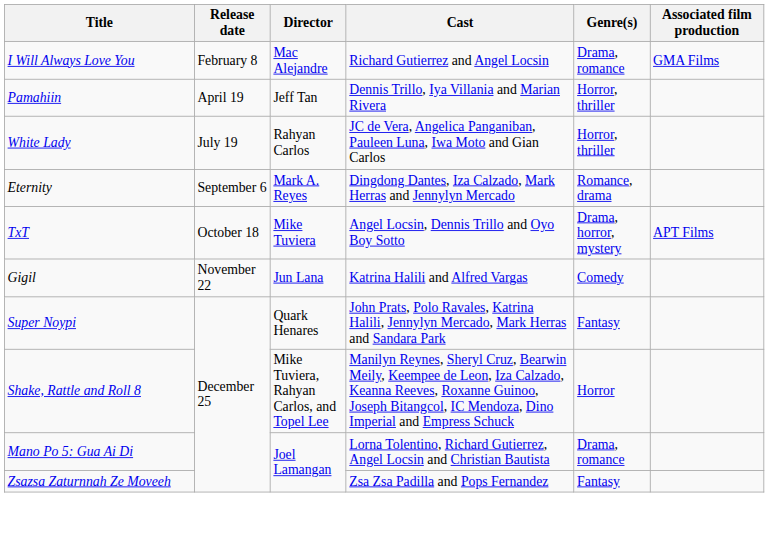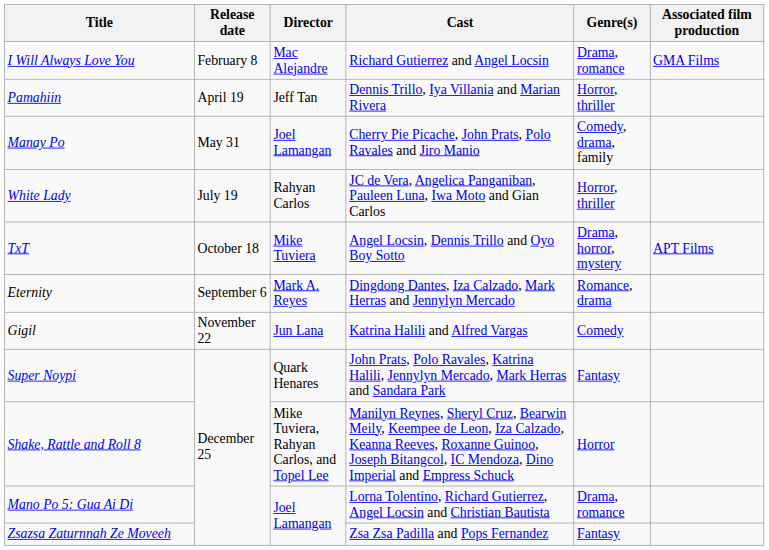+ row: Manay Po | May 31 | Joel Lamangan | Cherry Pie Picache, John Prats, Polo Ravales and Jiro Manio | Comedy, drama, family
rows swapped: Eternity <-> TxT
